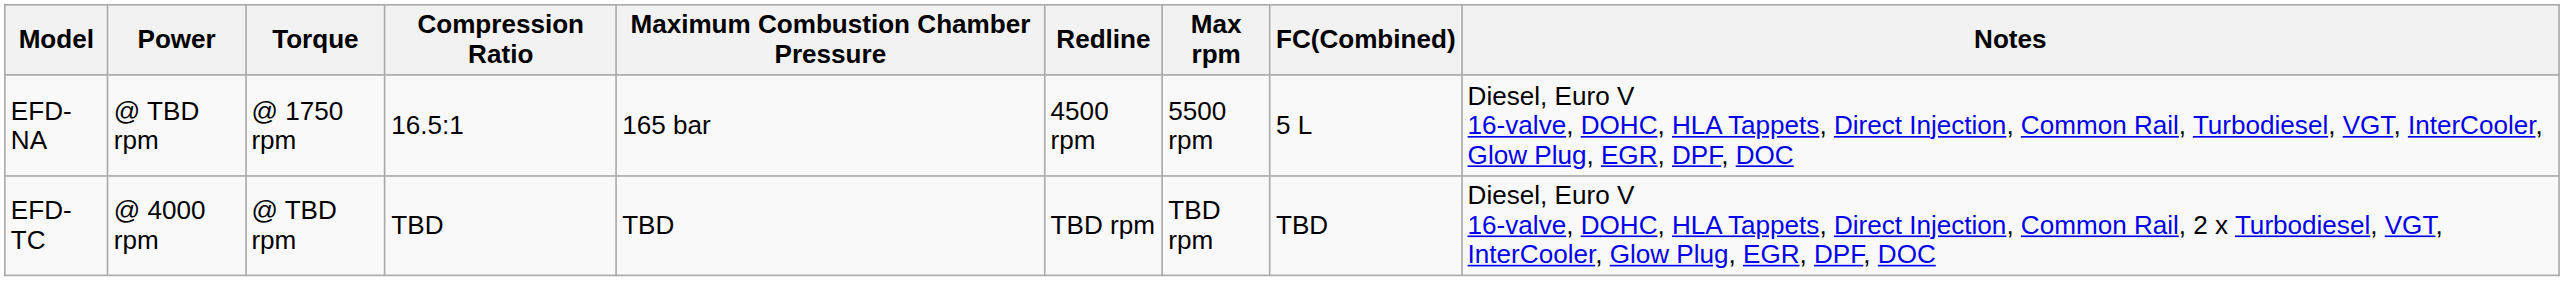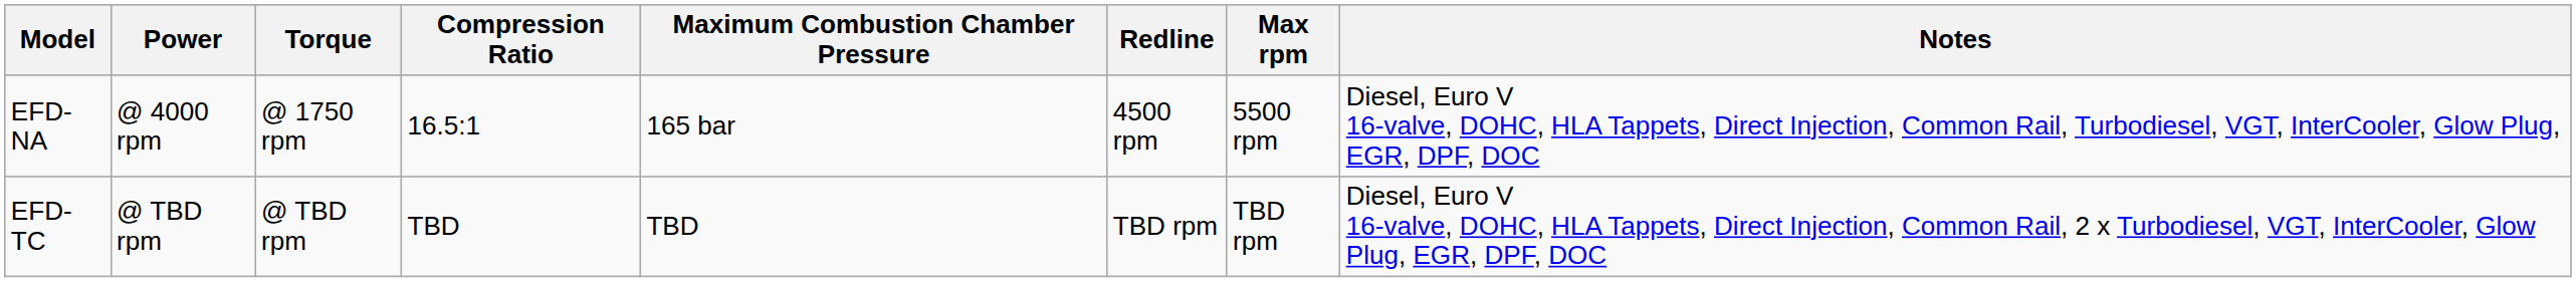- column: FC(Combined) | 5 L | TBD
EFD-NA | Power: @ TBD rpm -> @ 4000 rpm
EFD-TC | Power: @ 4000 rpm -> @ TBD rpm
